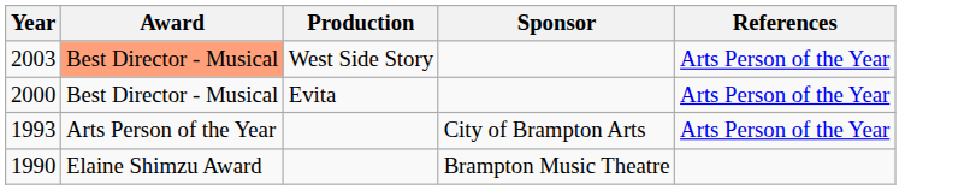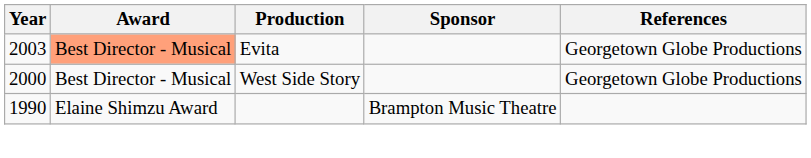2003 | Production: West Side Story -> Evita
2003 | References: Arts Person of the Year -> Georgetown Globe Productions
2000 | Production: Evita -> West Side Story
2000 | References: Arts Person of the Year -> Georgetown Globe Productions
- row: 1993 | Arts Person of the Year | City of Brampton Arts | Arts Person of the Year
